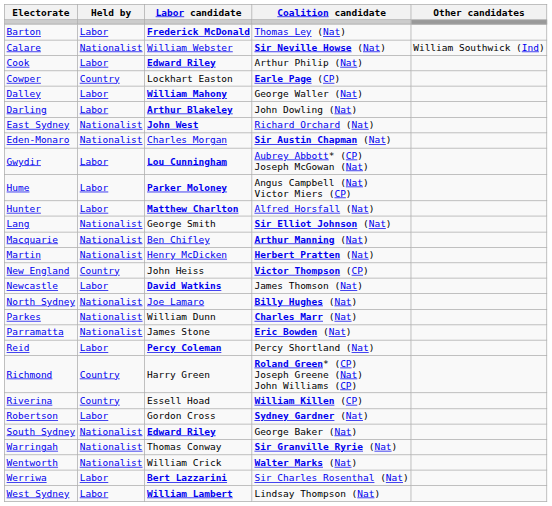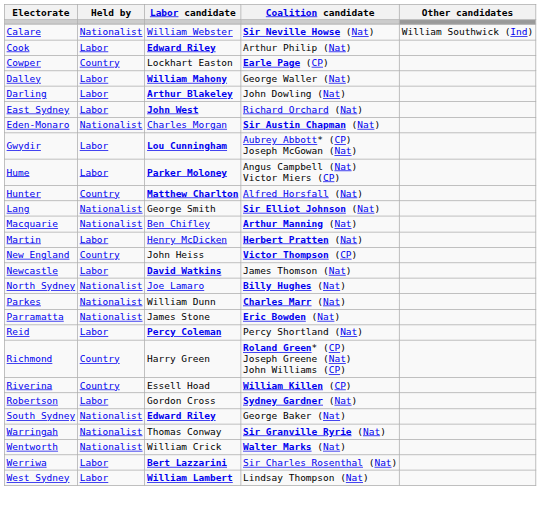- row: Barton | Labor | Frederick McDonald | Thomas Ley (Nat)
East Sydney | Held by: Nationalist -> Labor
Hunter | Held by: Labor -> Country
Martin | Held by: Nationalist -> Labor
